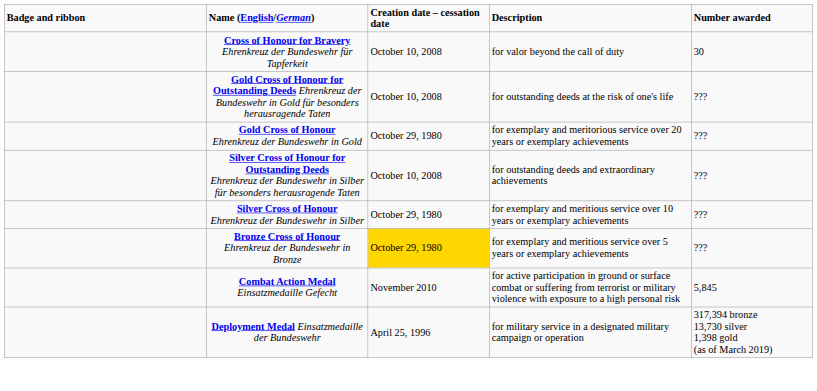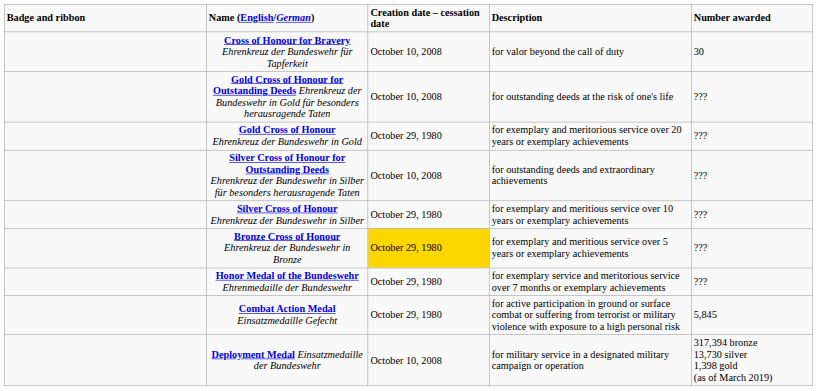+ row: Honor Medal of the Bundeswehr Ehrenmedaille der Bundeswehr | October 29, 1980 | for exemplary service and meritorious service over 7 months or exemplary achievements | ???
Combat Action Medal Einsatzmedaille Gefecht | Creation date – cessation date: November 2010 -> October 29, 1980
Deployment Medal Einsatzmedaille der Bundeswehr | Creation date – cessation date: April 25, 1996 -> October 10, 2008
